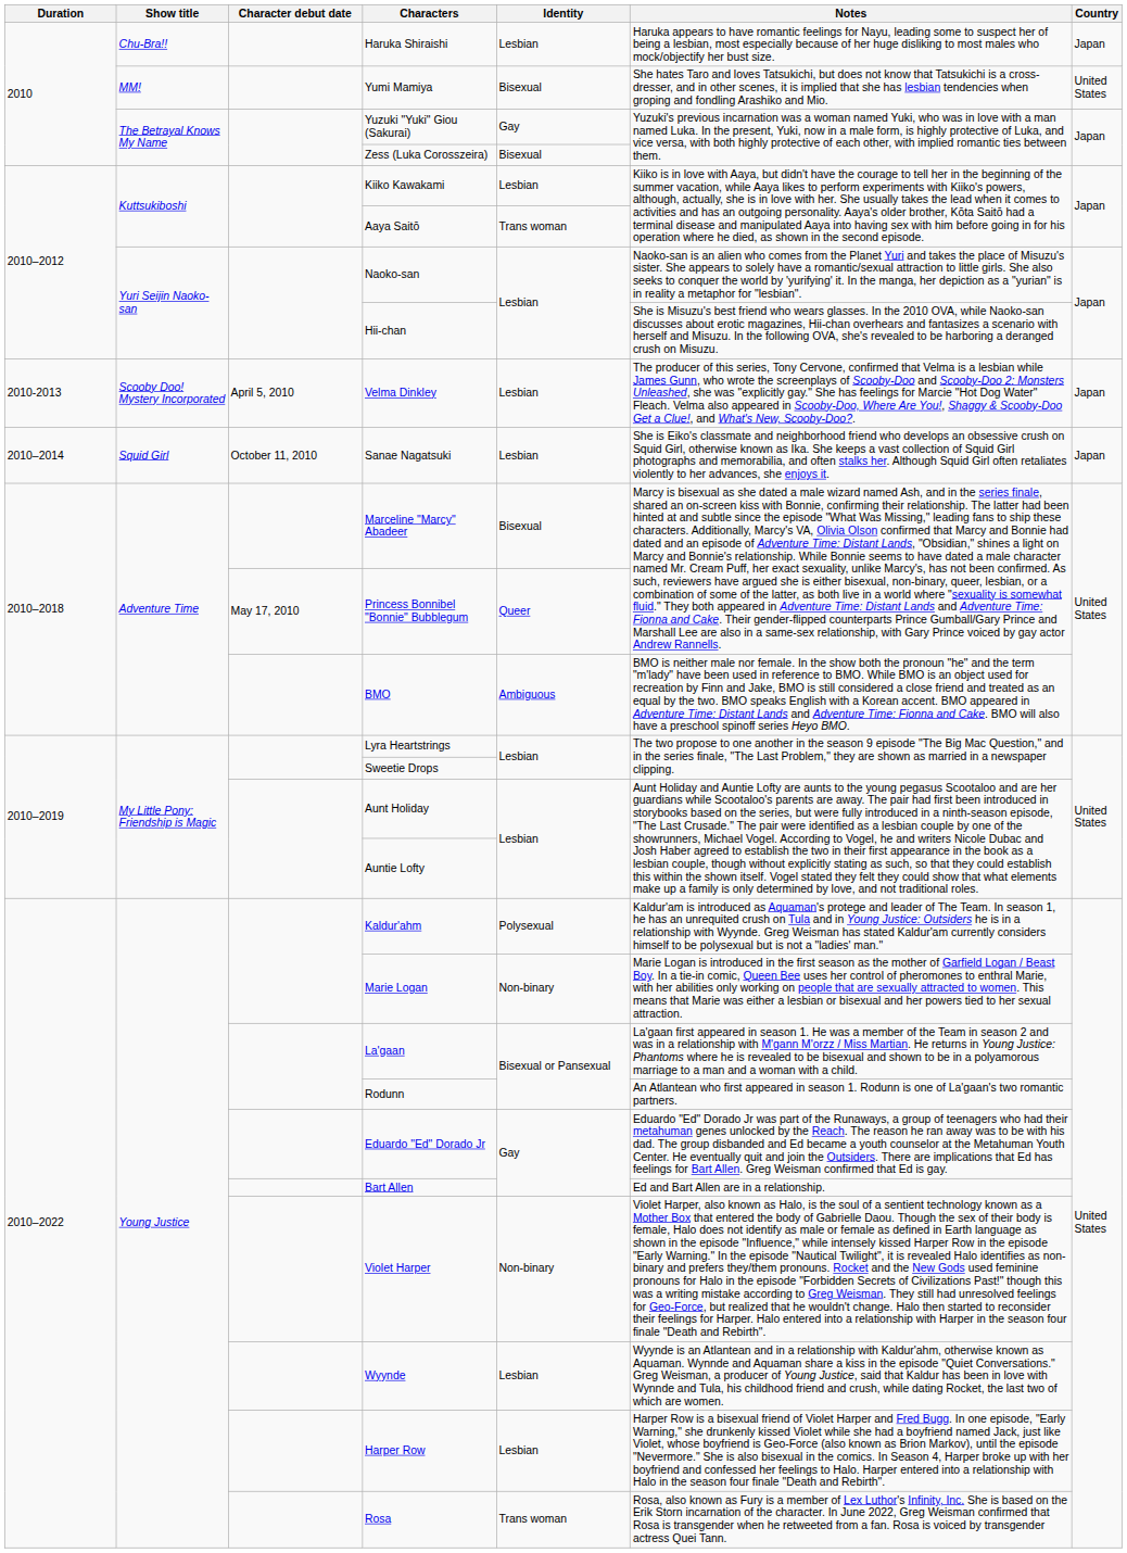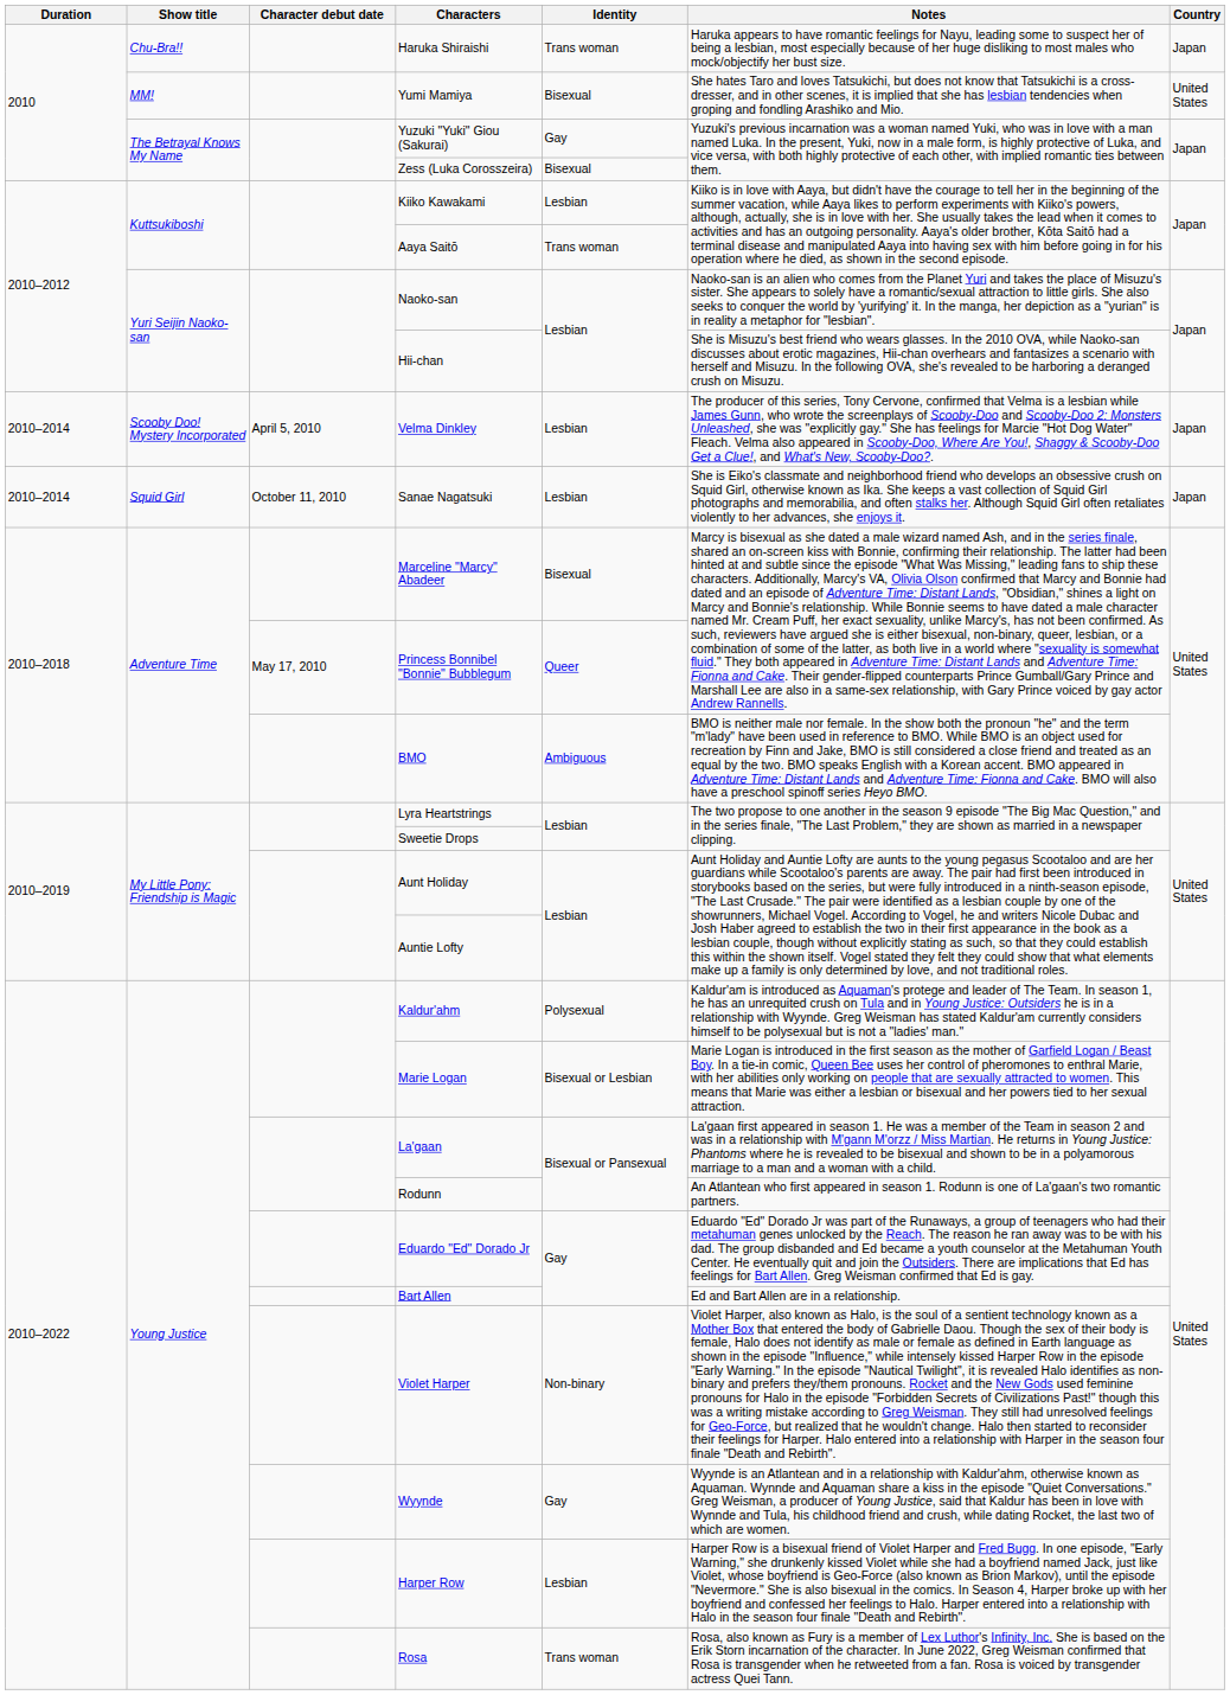Haruka Shiraishi | Identity: Lesbian -> Trans woman
Velma Dinkley | Duration: 2010-2013 -> 2010–2014
Marie Logan | Identity: Non-binary -> Bisexual or Lesbian
Wyynde | Identity: Lesbian -> Gay
